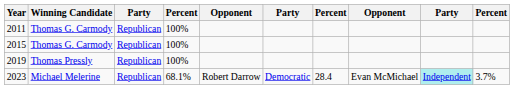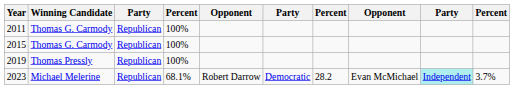2023 | column 7: 28.4 -> 28.2
